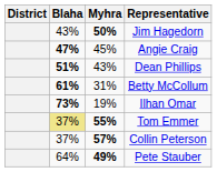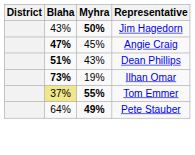- row: 61% | 31% | Betty McCollum
- row: 37% | 57% | Collin Peterson
